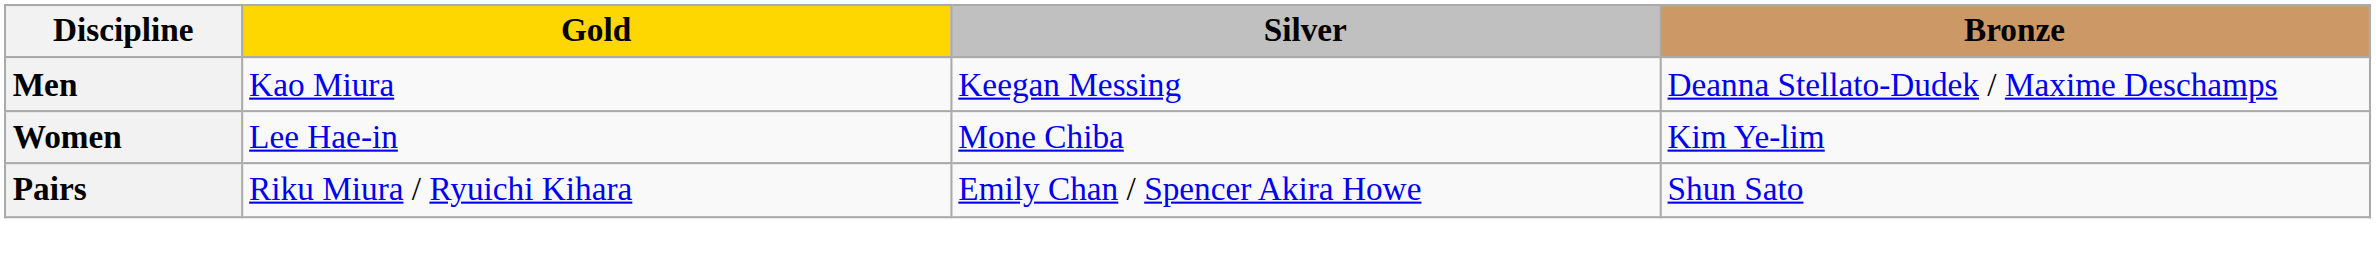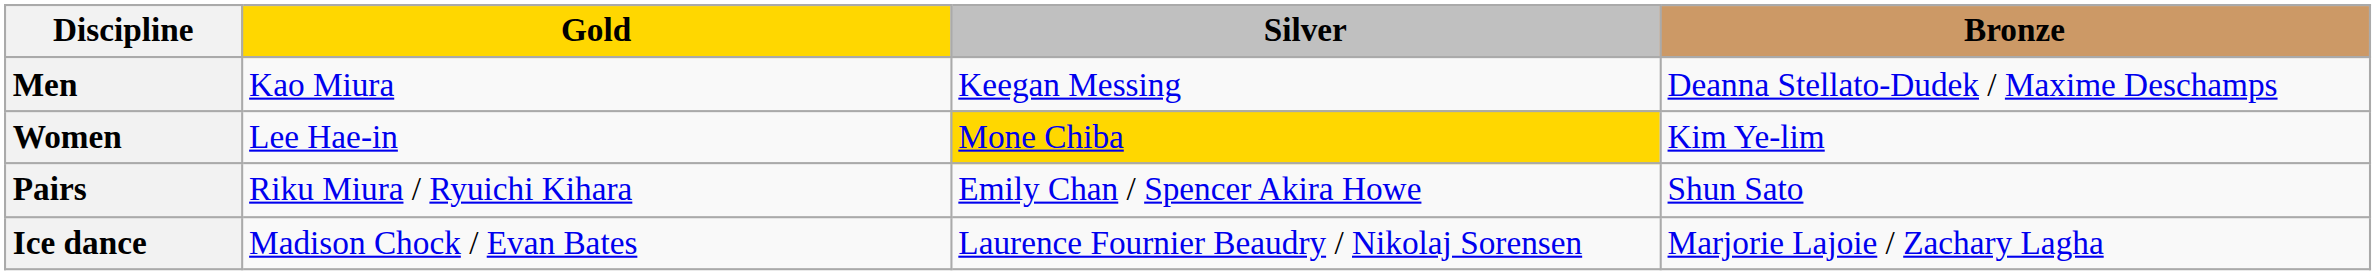Women | Silver: no background -> gold background
+ row: Ice dance | Madison Chock / Evan Bates | Laurence Fournier Beaudry / Nikolaj Sorensen | Marjorie Lajoie / Zachary Lagha
